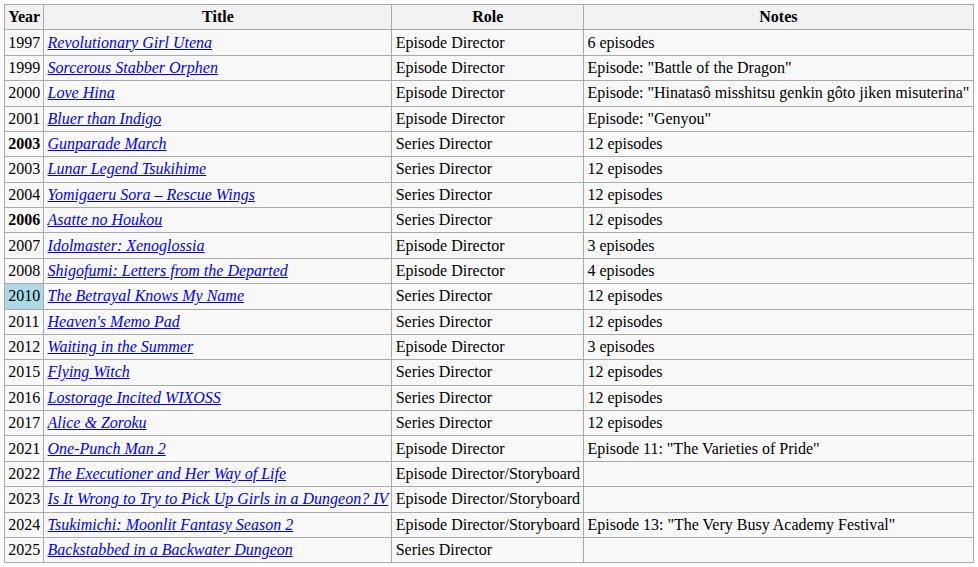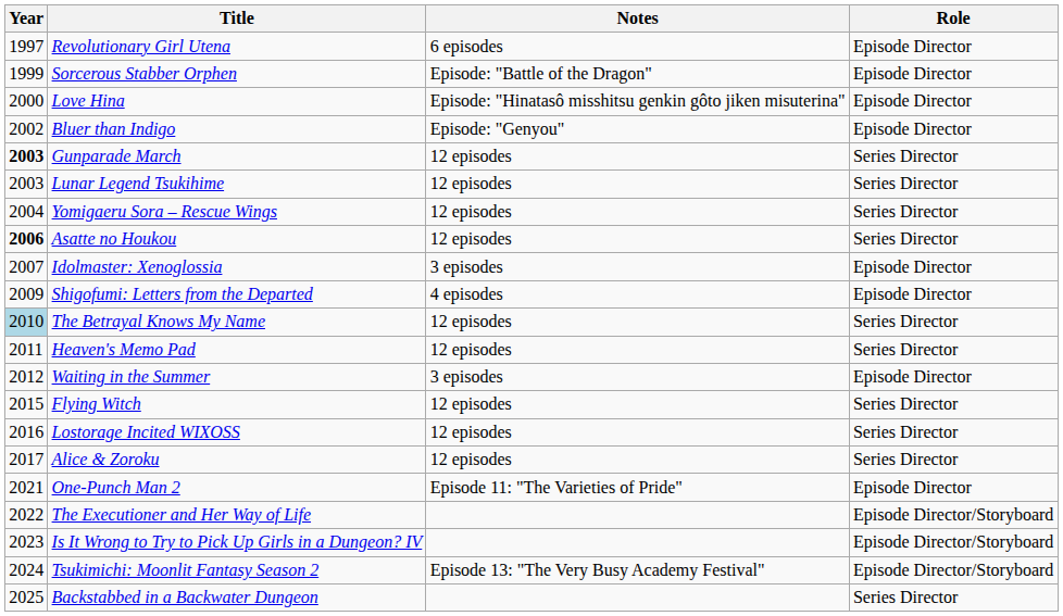columns swapped: Role <-> Notes
Bluer than Indigo | Year: 2001 -> 2002
Shigofumi: Letters from the Departed | Year: 2008 -> 2009
